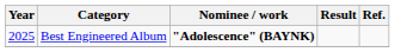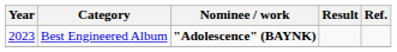Best Engineered Album | Year: 2025 -> 2023
